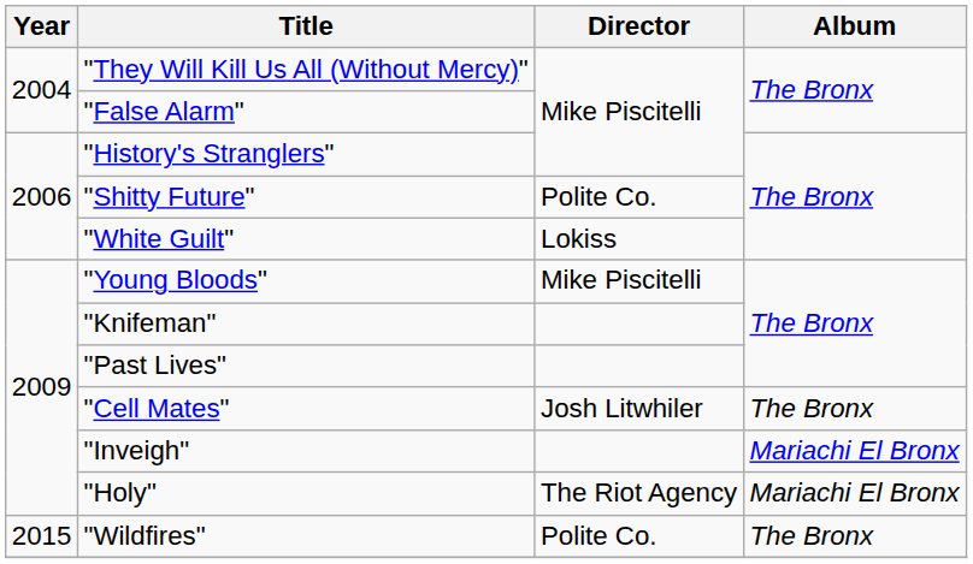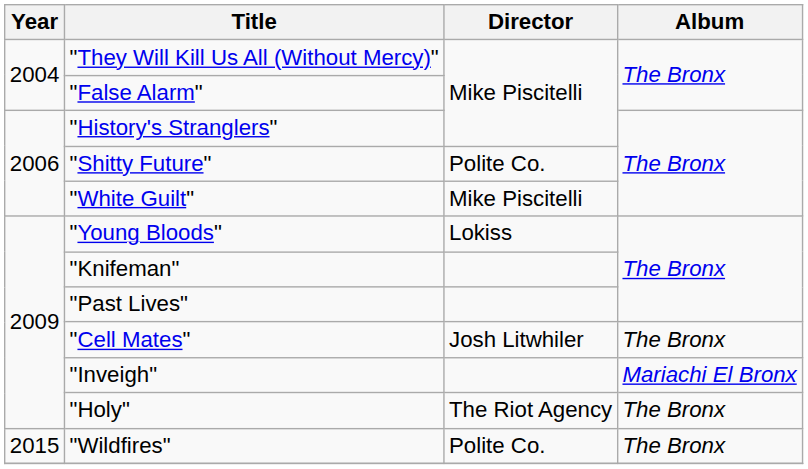"White Guilt" | Director: Lokiss -> Mike Piscitelli
"Young Bloods" | Director: Mike Piscitelli -> Lokiss
"Holy" | Album: Mariachi El Bronx -> The Bronx
